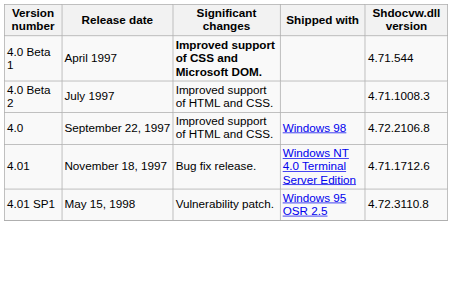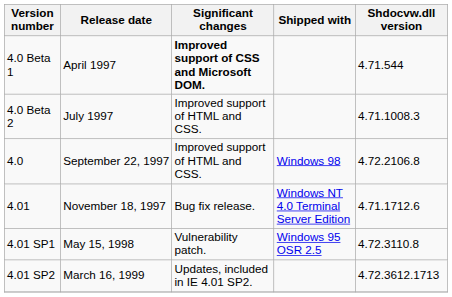+ row: 4.01 SP2 | March 16, 1999 | Updates, included in IE 4.01 SP2. | 4.72.3612.1713
